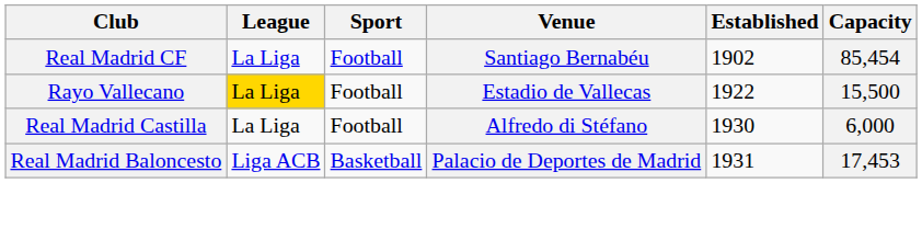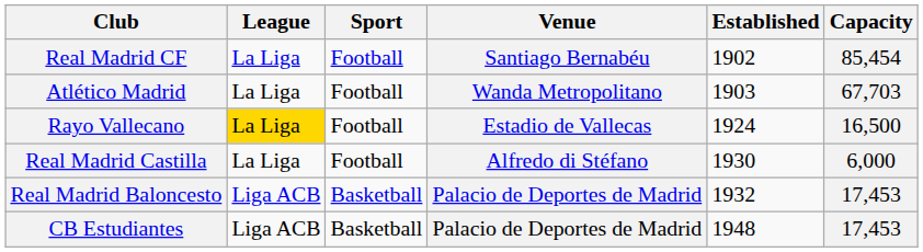+ row: Atlético Madrid | La Liga | Football | Wanda Metropolitano | 1903 | 67,703
Rayo Vallecano | Established: 1922 -> 1924
Rayo Vallecano | Capacity: 15,500 -> 16,500
Real Madrid Baloncesto | Established: 1931 -> 1932
+ row: CB Estudiantes | Liga ACB | Basketball | Palacio de Deportes de Madrid | 1948 | 17,453
